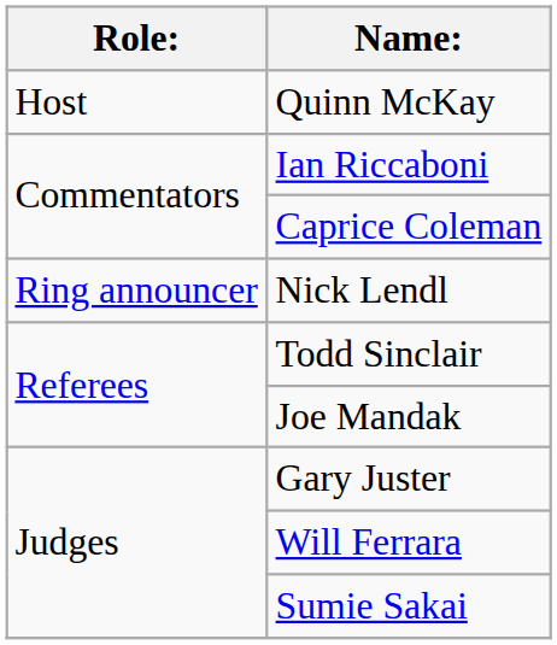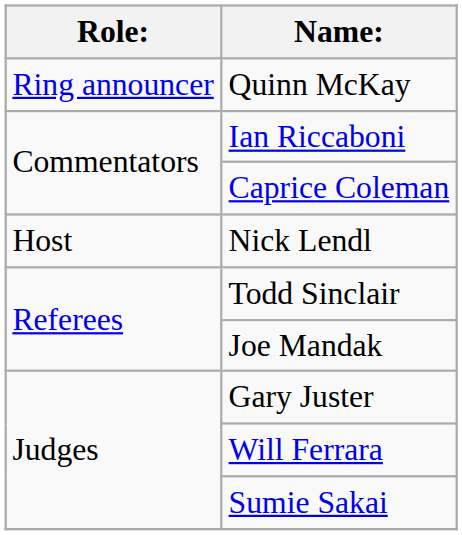Quinn McKay | Role:: Host -> Ring announcer
Nick Lendl | Role:: Ring announcer -> Host
